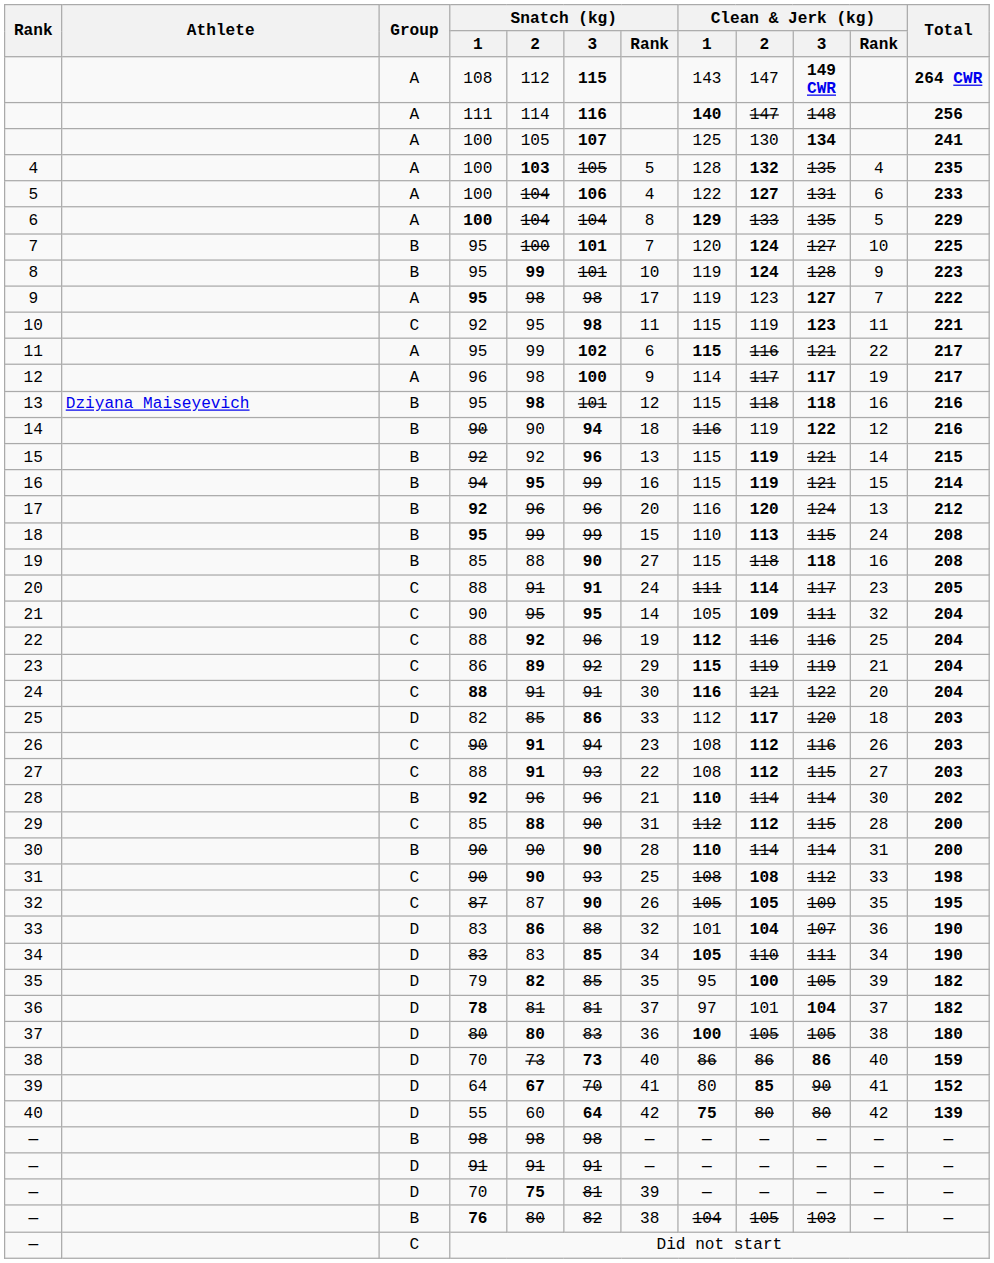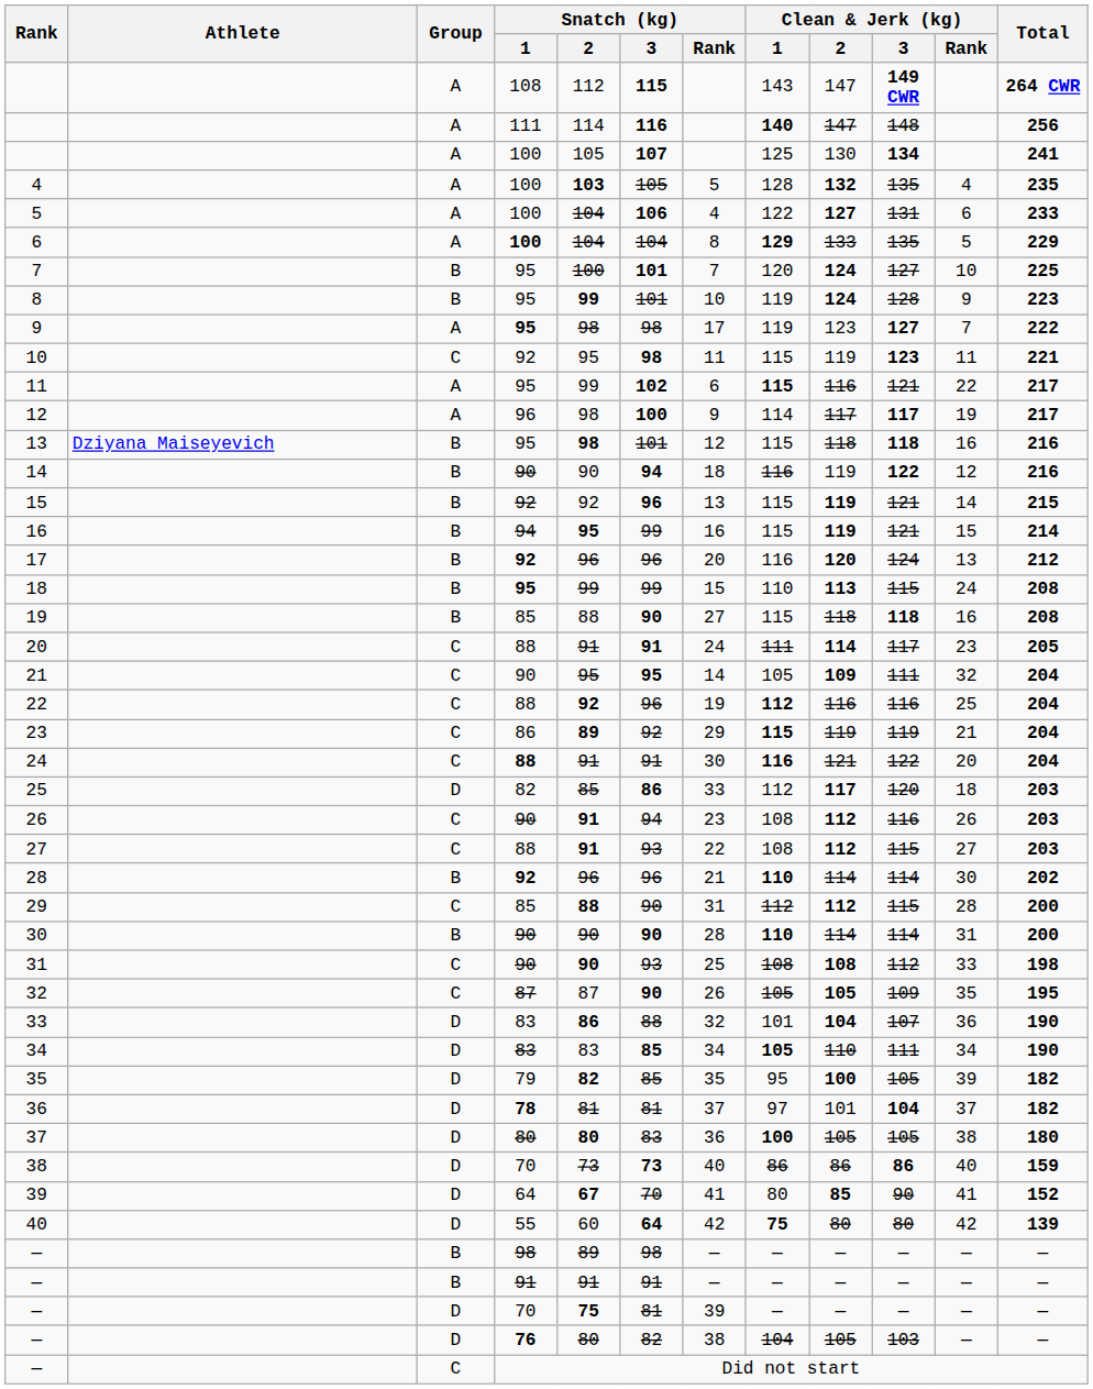— / 98 | Snatch (kg) / 2: 98 -> 89
— / 91 | Group: D -> B
— / 76 | Group: B -> D
